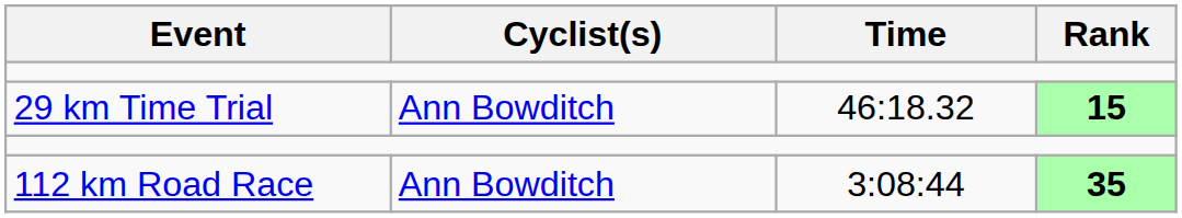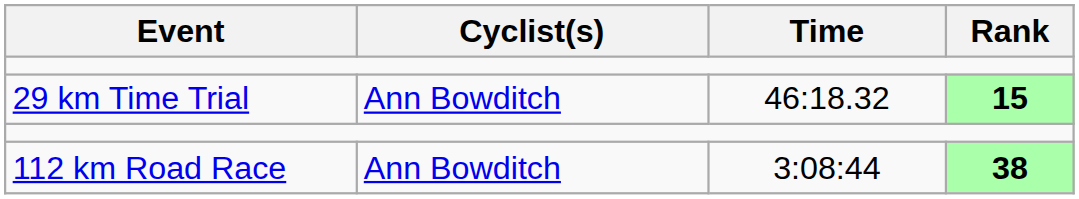112 km Road Race | Rank: 35 -> 38
